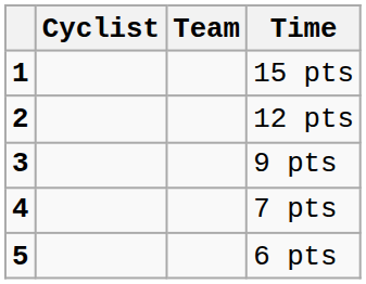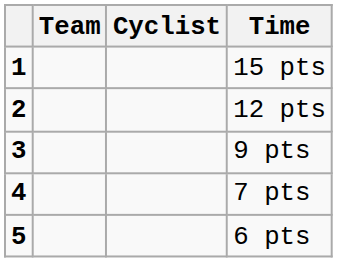columns swapped: Cyclist <-> Team
